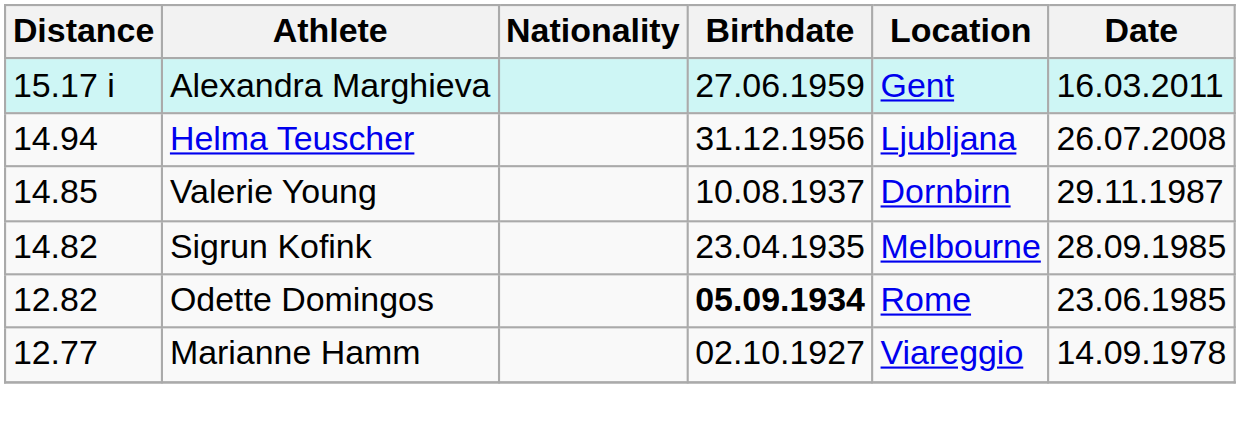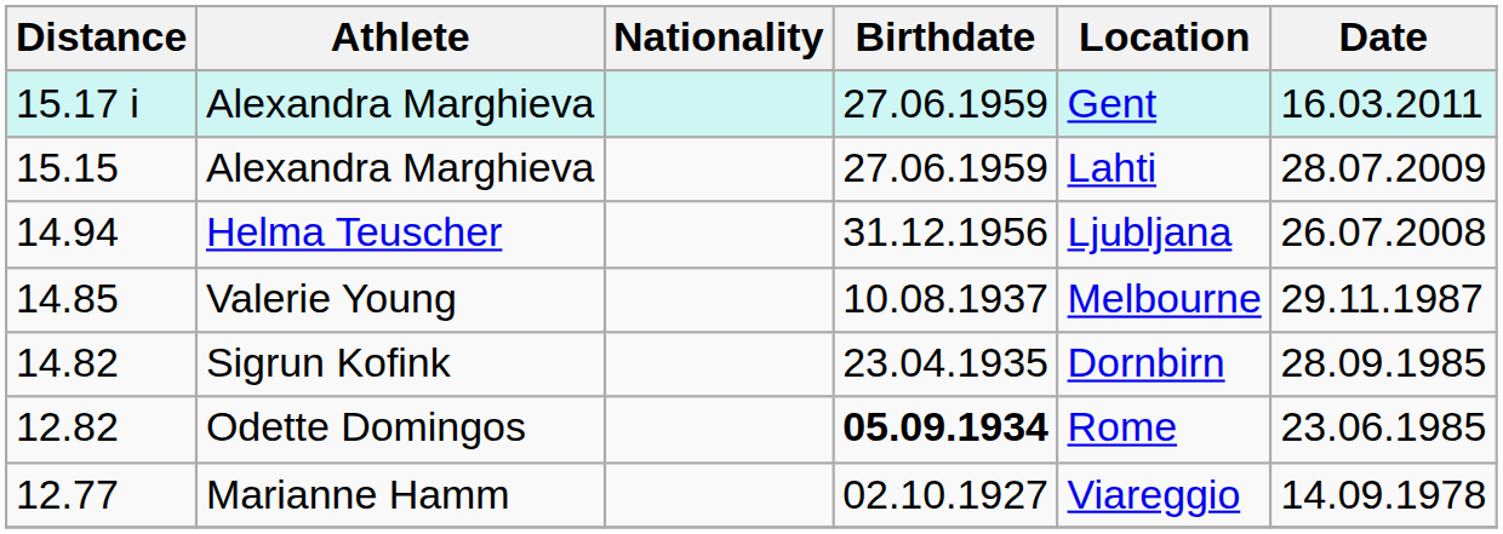+ row: 15.15 | Alexandra Marghieva | 27.06.1959 | Lahti | 28.07.2009
14.85 | Location: Dornbirn -> Melbourne
14.82 | Location: Melbourne -> Dornbirn
